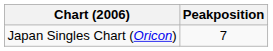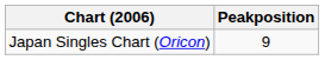Japan Singles Chart (Oricon) | Peakposition: 7 -> 9
